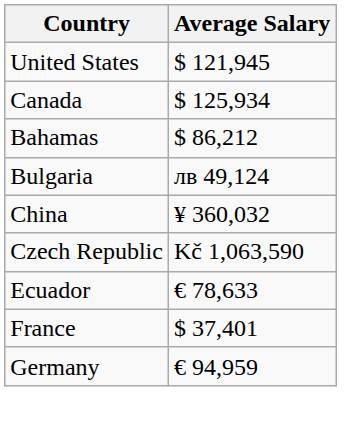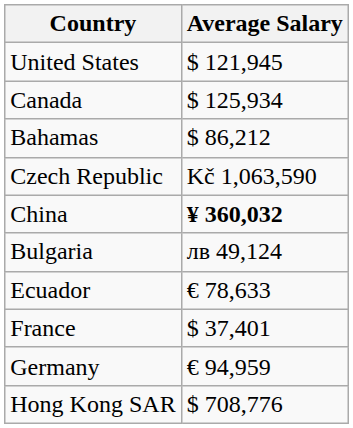rows swapped: Bulgaria <-> Czech Republic
China | Average Salary: normal -> bold
+ row: Hong Kong SAR | $ 708,776
